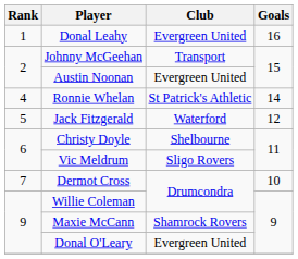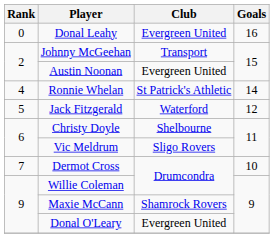Donal Leahy | Rank: 1 -> 0
